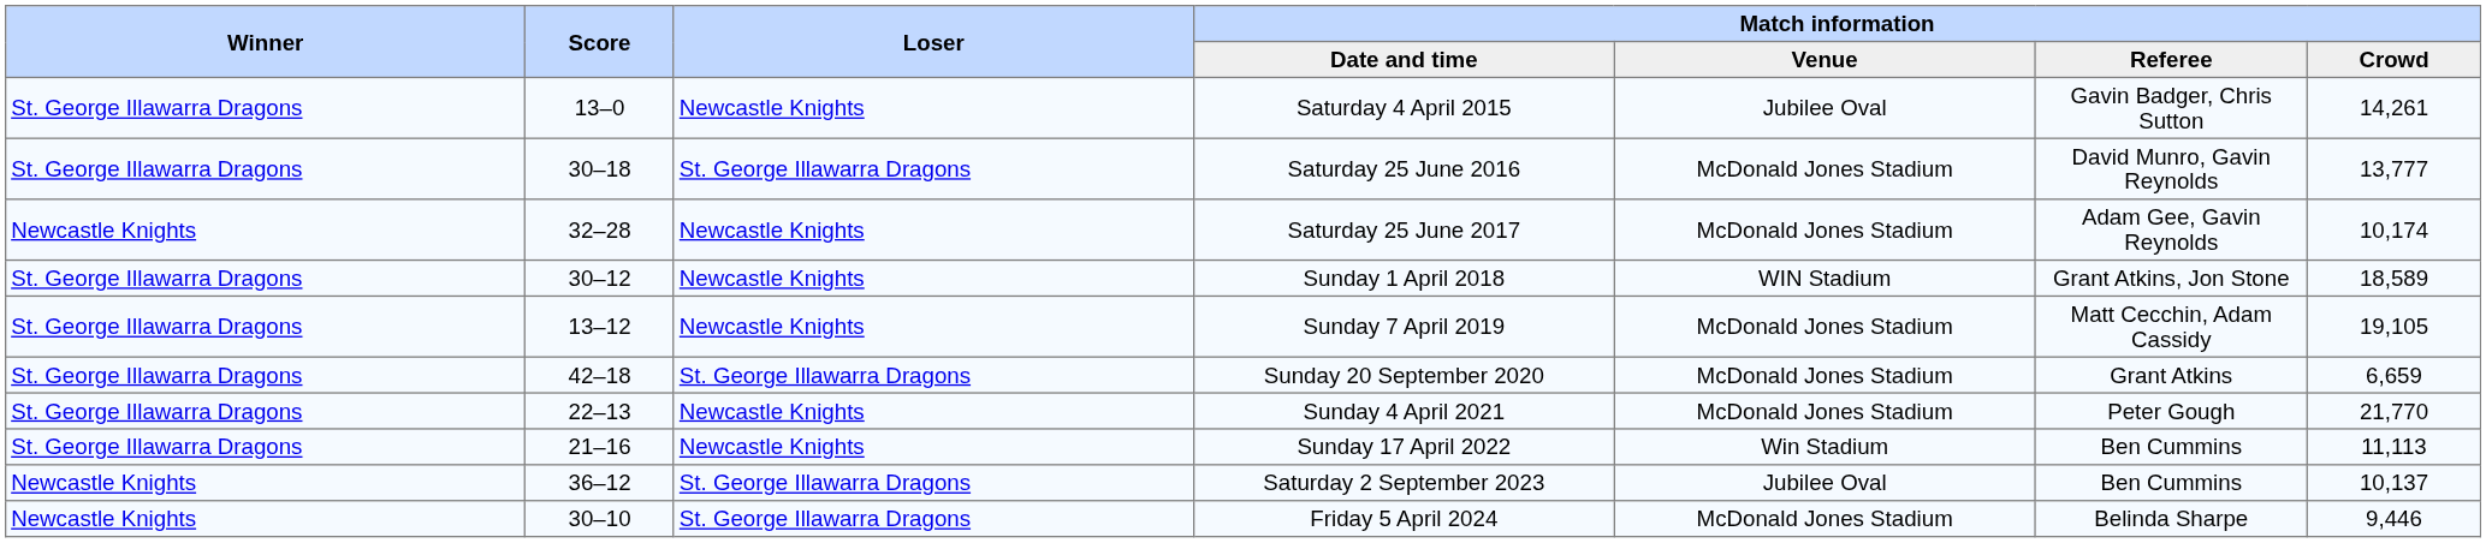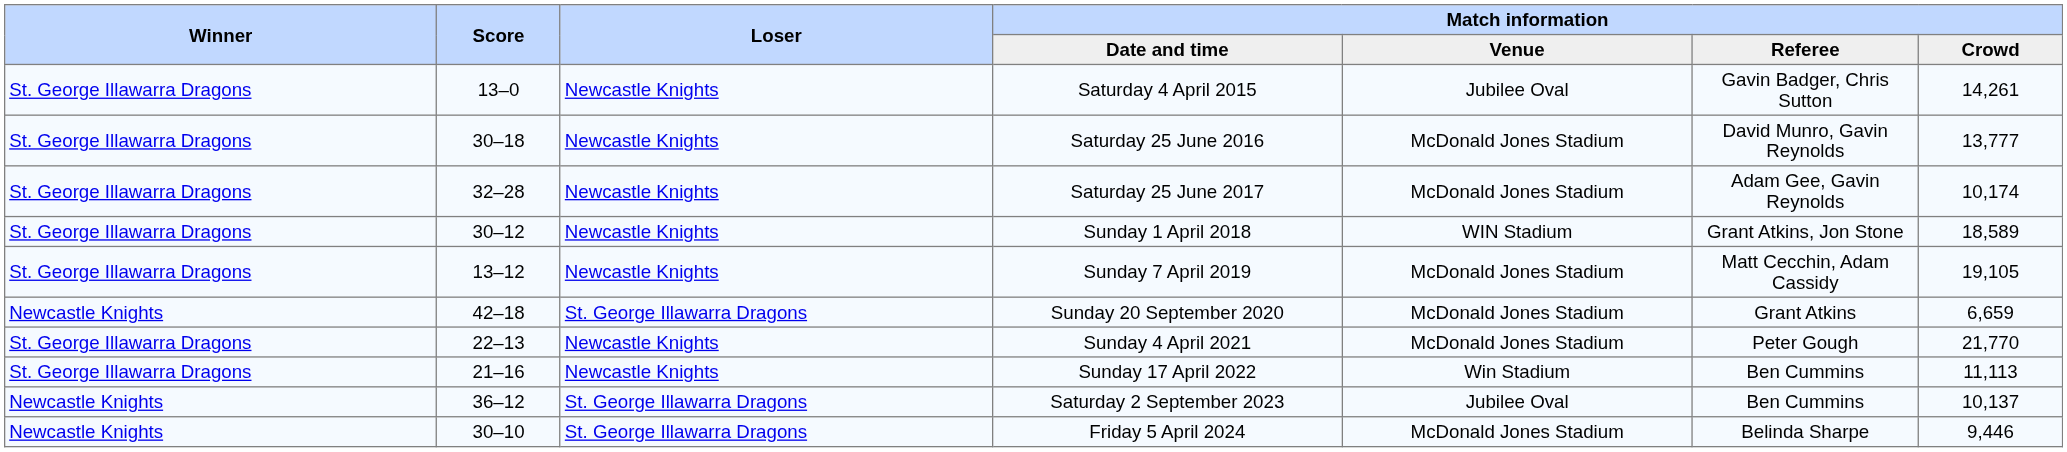Saturday 25 June 2016 | Loser: St. George Illawarra Dragons -> Newcastle Knights
Saturday 25 June 2017 | Winner: Newcastle Knights -> St. George Illawarra Dragons
Sunday 20 September 2020 | Winner: St. George Illawarra Dragons -> Newcastle Knights
